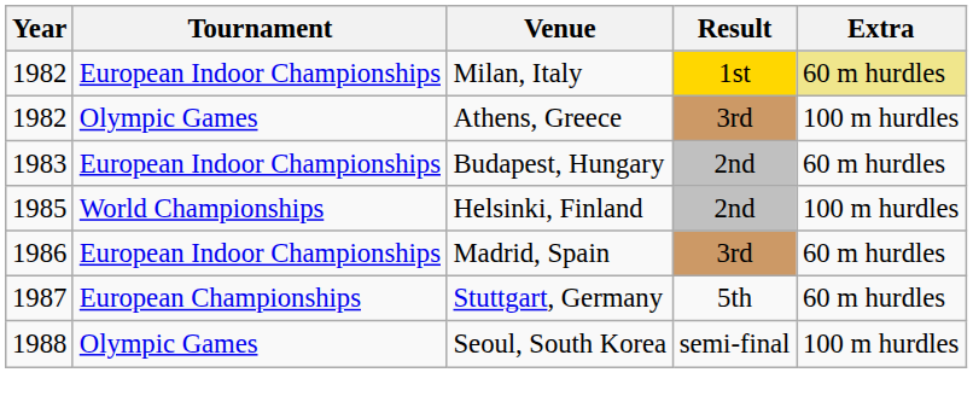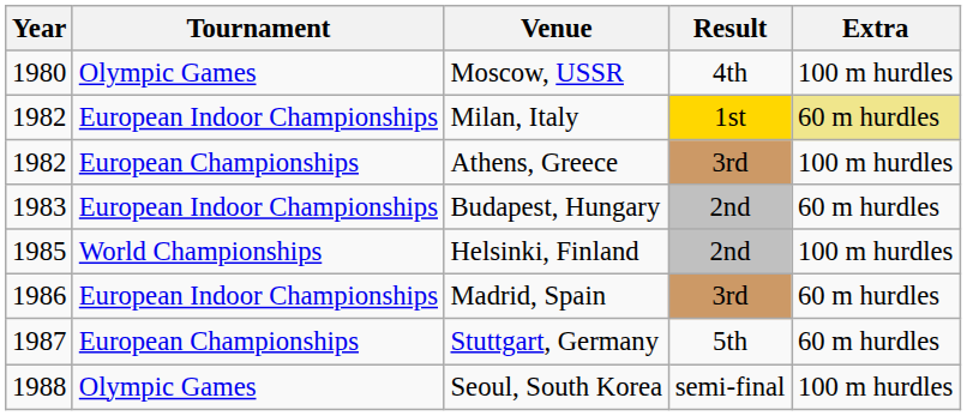+ row: 1980 | Olympic Games | Moscow, USSR | 4th | 100 m hurdles
Athens, Greece | Tournament: Olympic Games -> European Championships
